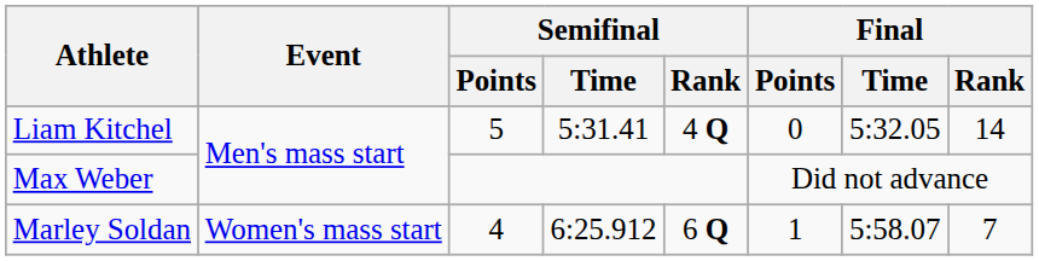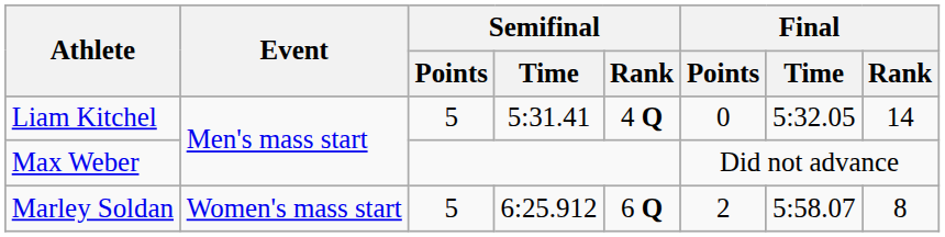Marley Soldan | Semifinal / Points: 4 -> 5
Marley Soldan | Final / Points: 1 -> 2
Marley Soldan | Final / Rank: 7 -> 8
